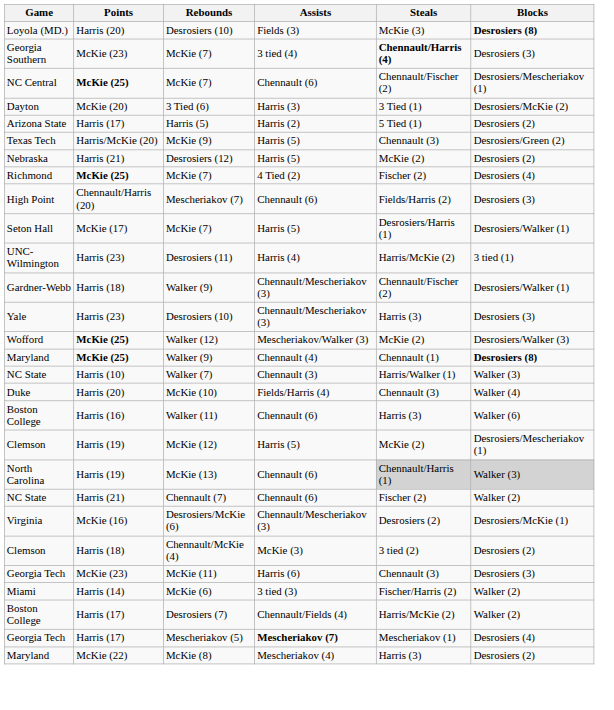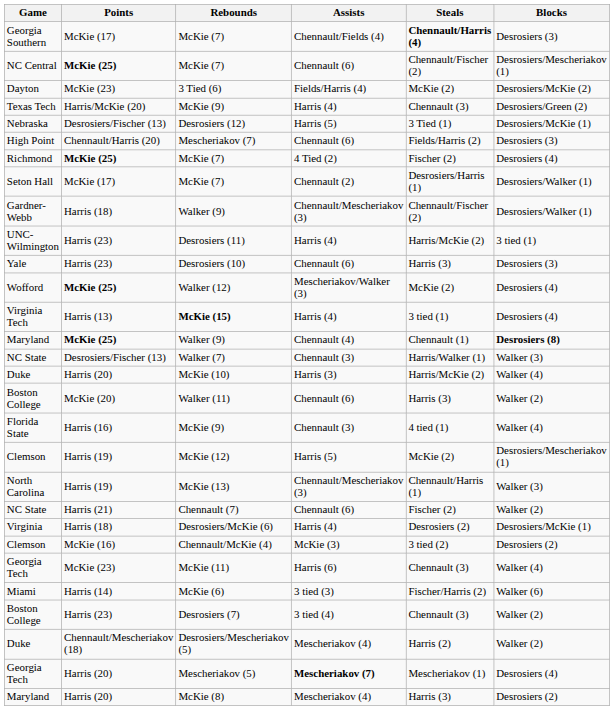- row: Loyola (MD.) | Harris (20) | Desrosiers (10) | Fields (3) | McKie (3) | Desrosiers (8)
Georgia Southern | Points: McKie (23) -> McKie (17)
Georgia Southern | Assists: 3 tied (4) -> Chennault/Fields (4)
Dayton | Points: McKie (20) -> McKie (23)
Dayton | Assists: Harris (3) -> Fields/Harris (4)
Dayton | Steals: 3 Tied (1) -> McKie (2)
- row: Arizona State | Harris (17) | Harris (5) | Harris (2) | 5 Tied (1) | Desrosiers (2)
Texas Tech | Assists: Harris (5) -> Harris (4)
Nebraska | Points: Harris (21) -> Desrosiers/Fischer (13)
Nebraska | Steals: McKie (2) -> 3 Tied (1)
Nebraska | Blocks: Desrosiers (2) -> Desrosiers/McKie (1)
rows swapped: Richmond <-> High Point
Seton Hall | Assists: Harris (5) -> Chennault (2)
rows swapped: Gardner-Webb <-> UNC-Wilmington
Yale | Assists: Chennault/Mescheriakov (3) -> Chennault (6)
Wofford | Blocks: Desrosiers/Walker (3) -> Desrosiers (4)
+ row: Virginia Tech | Harris (13) | McKie (15) | Harris (4) | 3 tied (1) | Desrosiers (4)
NC State / Walker (7) | Points: Harris (10) -> Desrosiers/Fischer (13)
Duke / McKie (10) | Assists: Fields/Harris (4) -> Harris (3)
Duke / McKie (10) | Steals: Chennault (3) -> Harris/McKie (2)
Boston College / Walker (11) | Points: Harris (16) -> McKie (20)
Boston College / Walker (11) | Blocks: Walker (6) -> Walker (2)
+ row: Florida State | Harris (16) | McKie (9) | Chennault (3) | 4 tied (1) | Walker (4)
North Carolina | Assists: Chennault (6) -> Chennault/Mescheriakov (3)
North Carolina | Steals: lightgrey background -> no background
North Carolina | Blocks: lightgrey background -> no background
Virginia | Points: McKie (16) -> Harris (18)
Virginia | Assists: Chennault/Mescheriakov (3) -> Harris (4)
Clemson / Chennault/McKie (4) | Points: Harris (18) -> McKie (16)
Georgia Tech / McKie (11) | Blocks: Desrosiers (3) -> Walker (4)
Miami | Blocks: Walker (2) -> Walker (6)
Boston College / Desrosiers (7) | Points: Harris (17) -> Harris (23)
Boston College / Desrosiers (7) | Assists: Chennault/Fields (4) -> 3 tied (4)
Boston College / Desrosiers (7) | Steals: Harris/McKie (2) -> Chennault (3)
+ row: Duke | Chennault/Mescheriakov (18) | Desrosiers/Mescheriakov (5) | Mescheriakov (4) | Harris (2) | Walker (2)
Georgia Tech / Mescheriakov (5) | Points: Harris (17) -> Harris (20)
Maryland / McKie (8) | Points: McKie (22) -> Harris (20)
